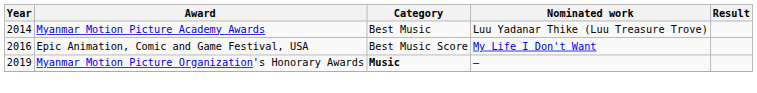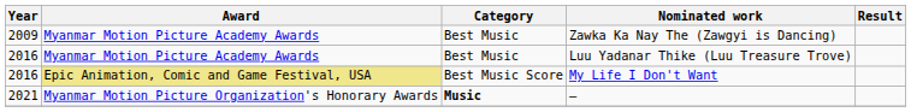+ row: 2009 | Myanmar Motion Picture Academy Awards | Best Music | Zawka Ka Nay The (Zawgyi is Dancing)
Luu Yadanar Thike (Luu Treasure Trove) | Year: 2014 -> 2016
My Life I Don't Want | Award: no background -> khaki background
– | Year: 2019 -> 2021
